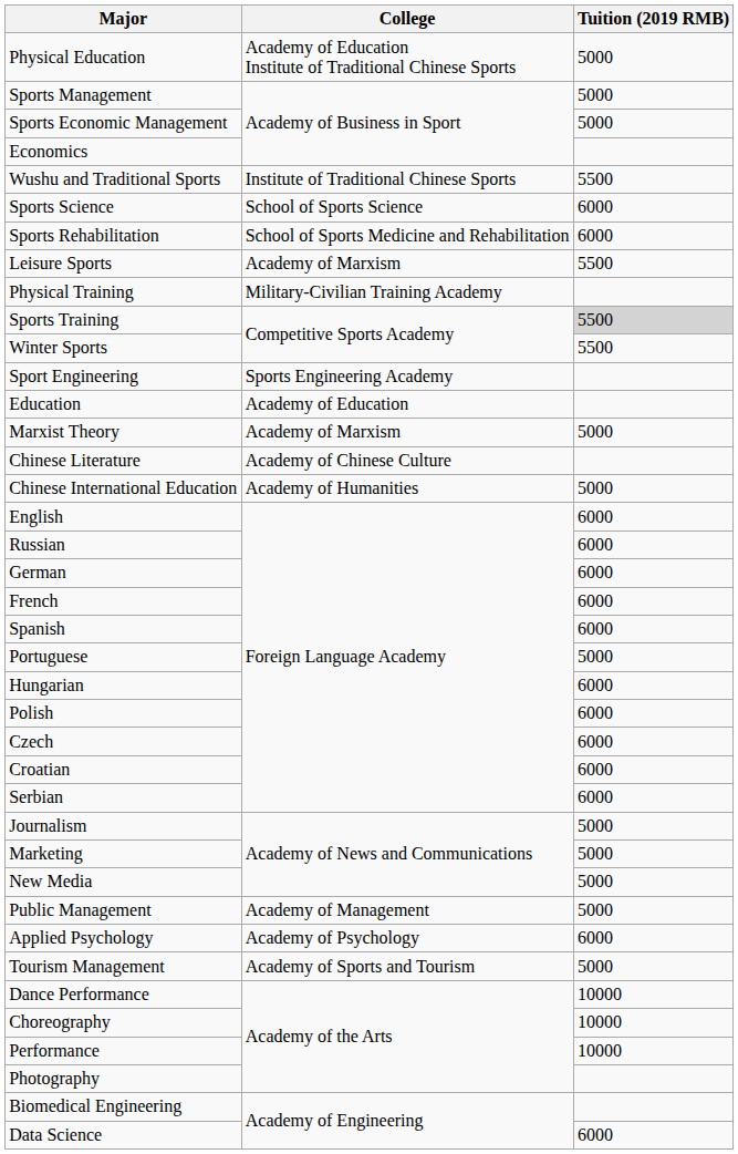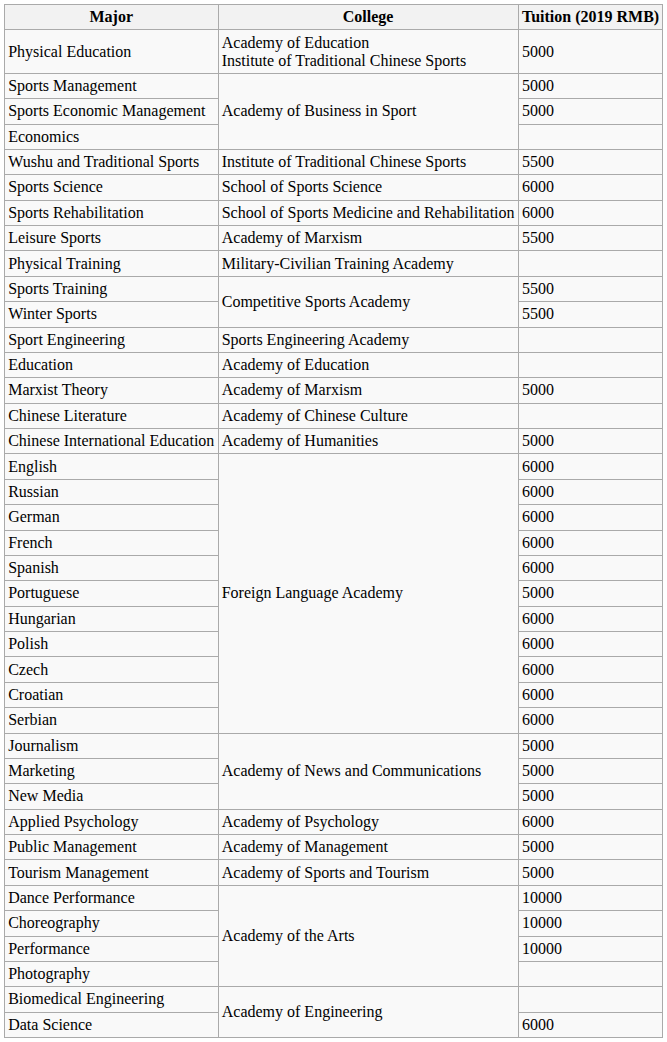Sports Training | Tuition (2019 RMB): lightgrey background -> no background
rows swapped: Applied Psychology <-> Public Management
